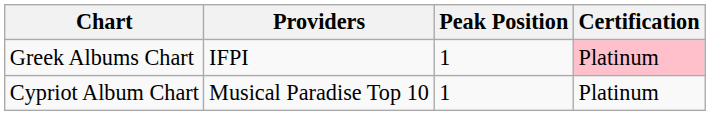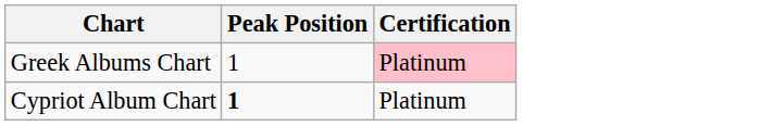- column: Providers | IFPI | Musical Paradise Top 10
Cypriot Album Chart | Peak Position: normal -> bold
